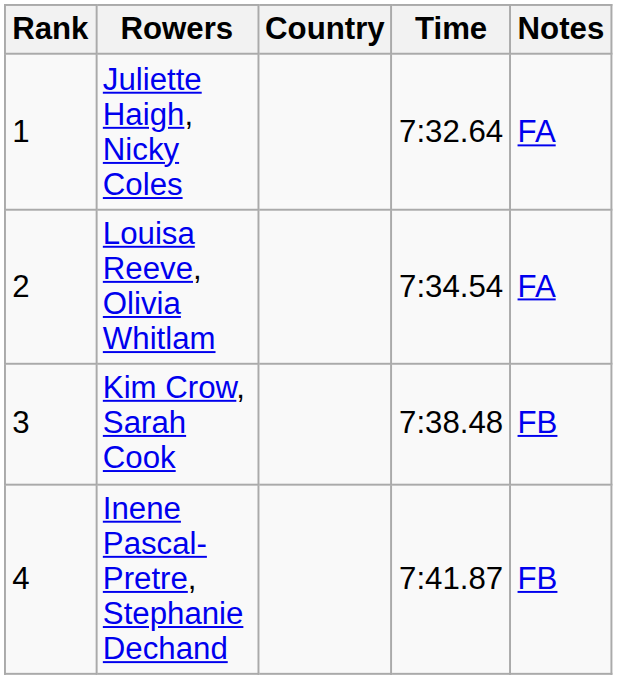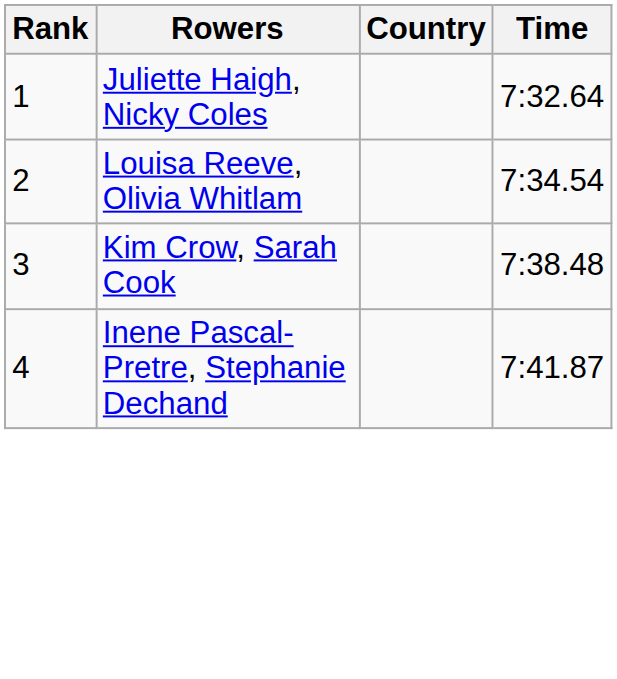- column: Notes | FA | FA | FB | FB
